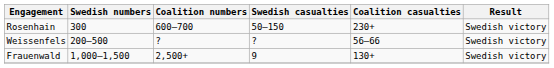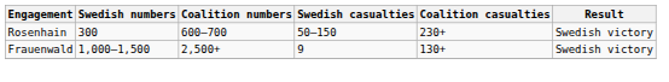- row: Weissenfels | 200–500 | ? | ? | 56–66 | Swedish victory
